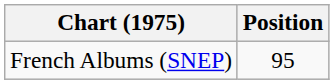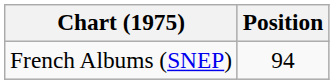French Albums (SNEP) | Position: 95 -> 94
